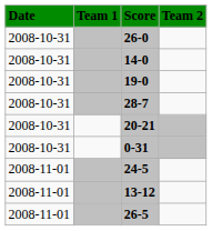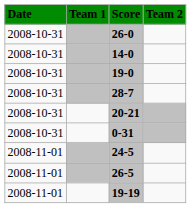- row: 2008-11-01 | 13-12
+ row: 2008-11-01 | 19-19
